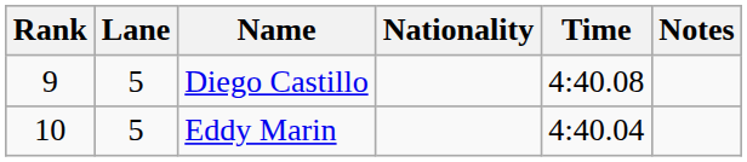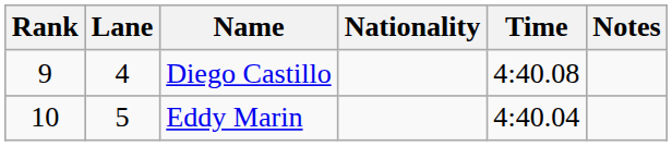Diego Castillo | Lane: 5 -> 4
